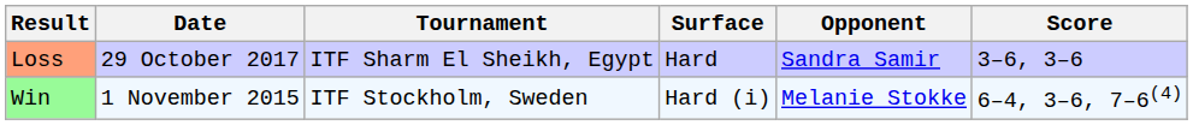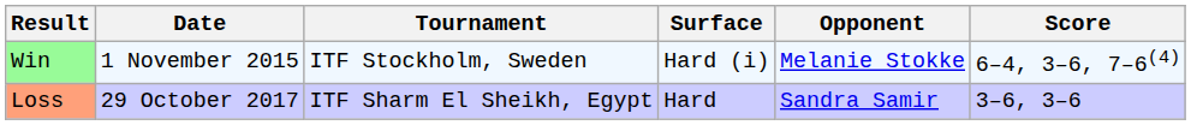rows swapped: Win <-> Loss
